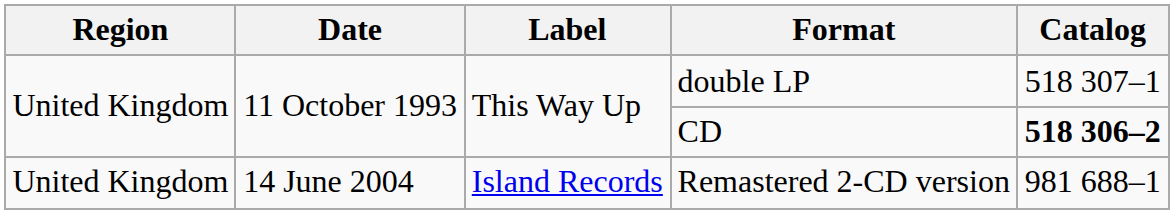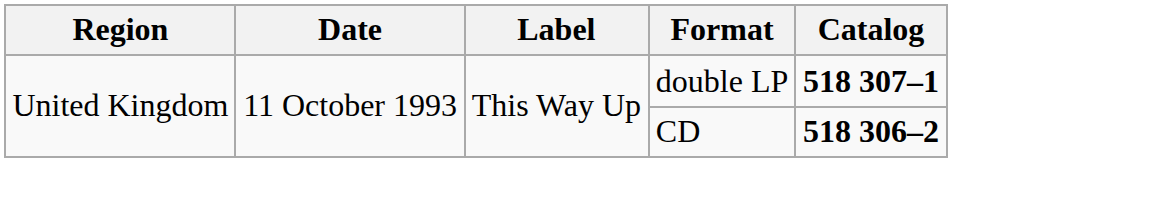double LP | Catalog: normal -> bold
- row: United Kingdom | 14 June 2004 | Island Records | Remastered 2-CD version | 981 688–1
